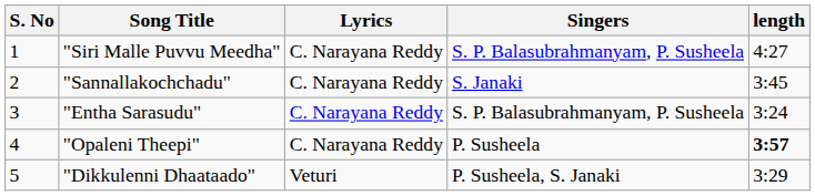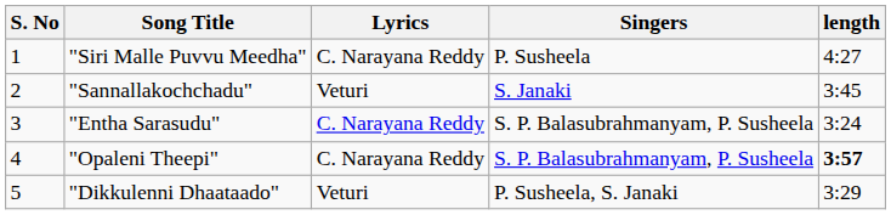"Siri Malle Puvvu Meedha" | Singers: S. P. Balasubrahmanyam, P. Susheela -> P. Susheela
"Sannallakochchadu" | Lyrics: C. Narayana Reddy -> Veturi
"Opaleni Theepi" | Singers: P. Susheela -> S. P. Balasubrahmanyam, P. Susheela
